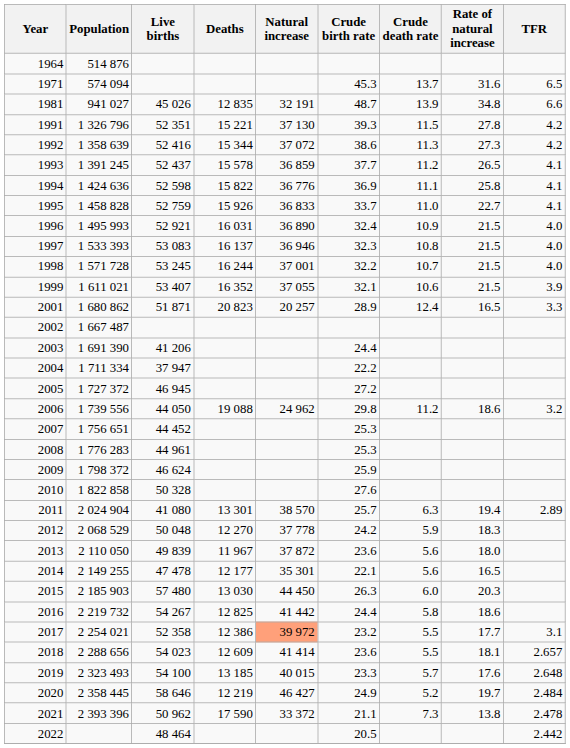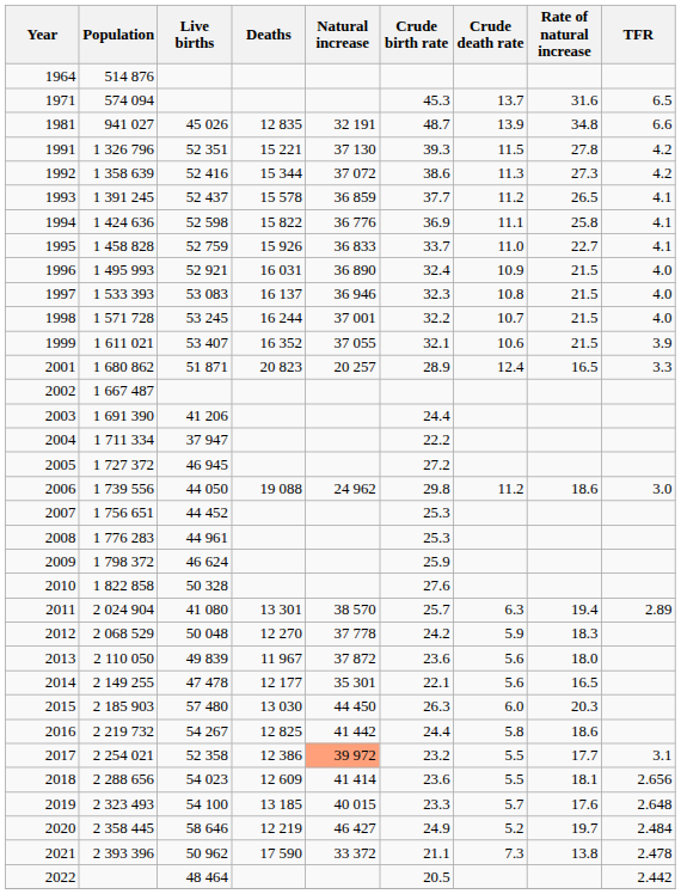2006 | TFR: 3.2 -> 3.0
2018 | TFR: 2.657 -> 2.656
